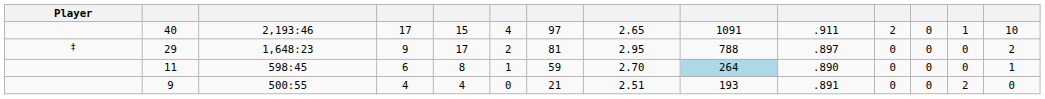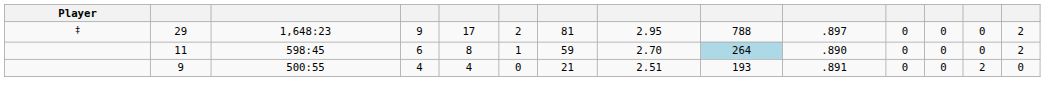- row: 40 | 2,193:46 | 17 | 15 | 4 | 97 | 2.65 | 1091 | .911 | 2 | 0 | 1 | 10
11 | column 14: 1 -> 2
